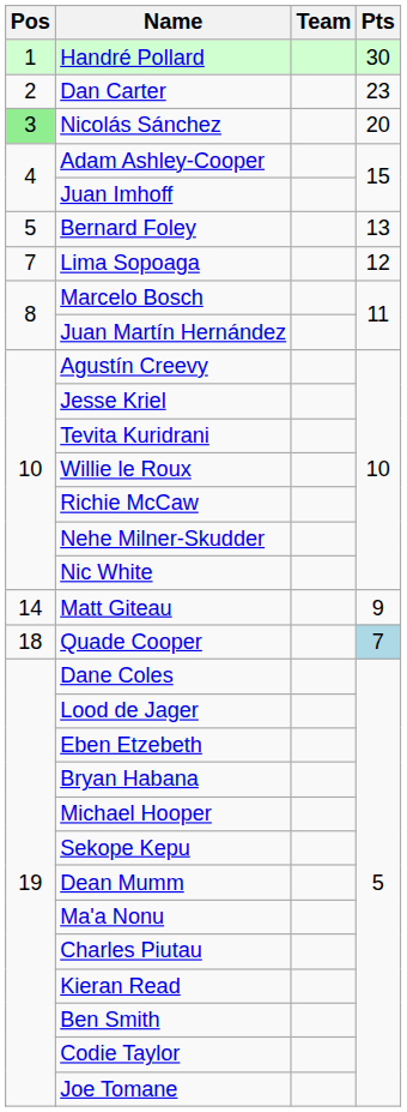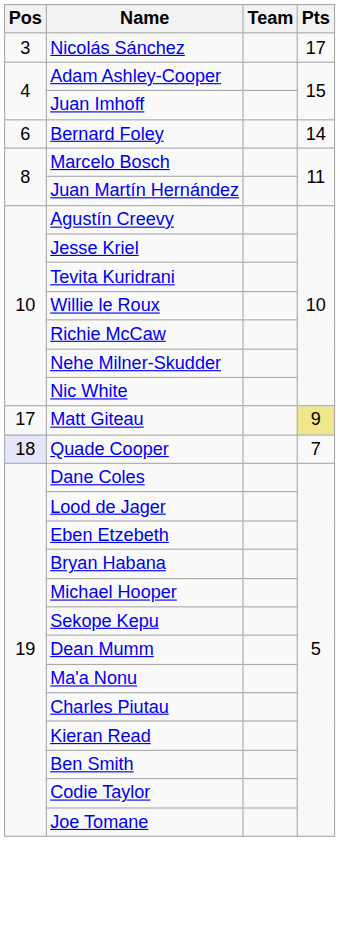- row: 1 | Handré Pollard | 30
- row: 2 | Dan Carter | 23
Nicolás Sánchez | Pos: lightgreen background -> no background
Nicolás Sánchez | Pts: 20 -> 17
Bernard Foley | Pos: 5 -> 6
Bernard Foley | Pts: 13 -> 14
- row: 7 | Lima Sopoaga | 12
Matt Giteau | Pos: 14 -> 17
Matt Giteau | Pts: no background -> khaki background
Quade Cooper | Pos: no background -> lavender background
Quade Cooper | Pts: lightblue background -> no background
